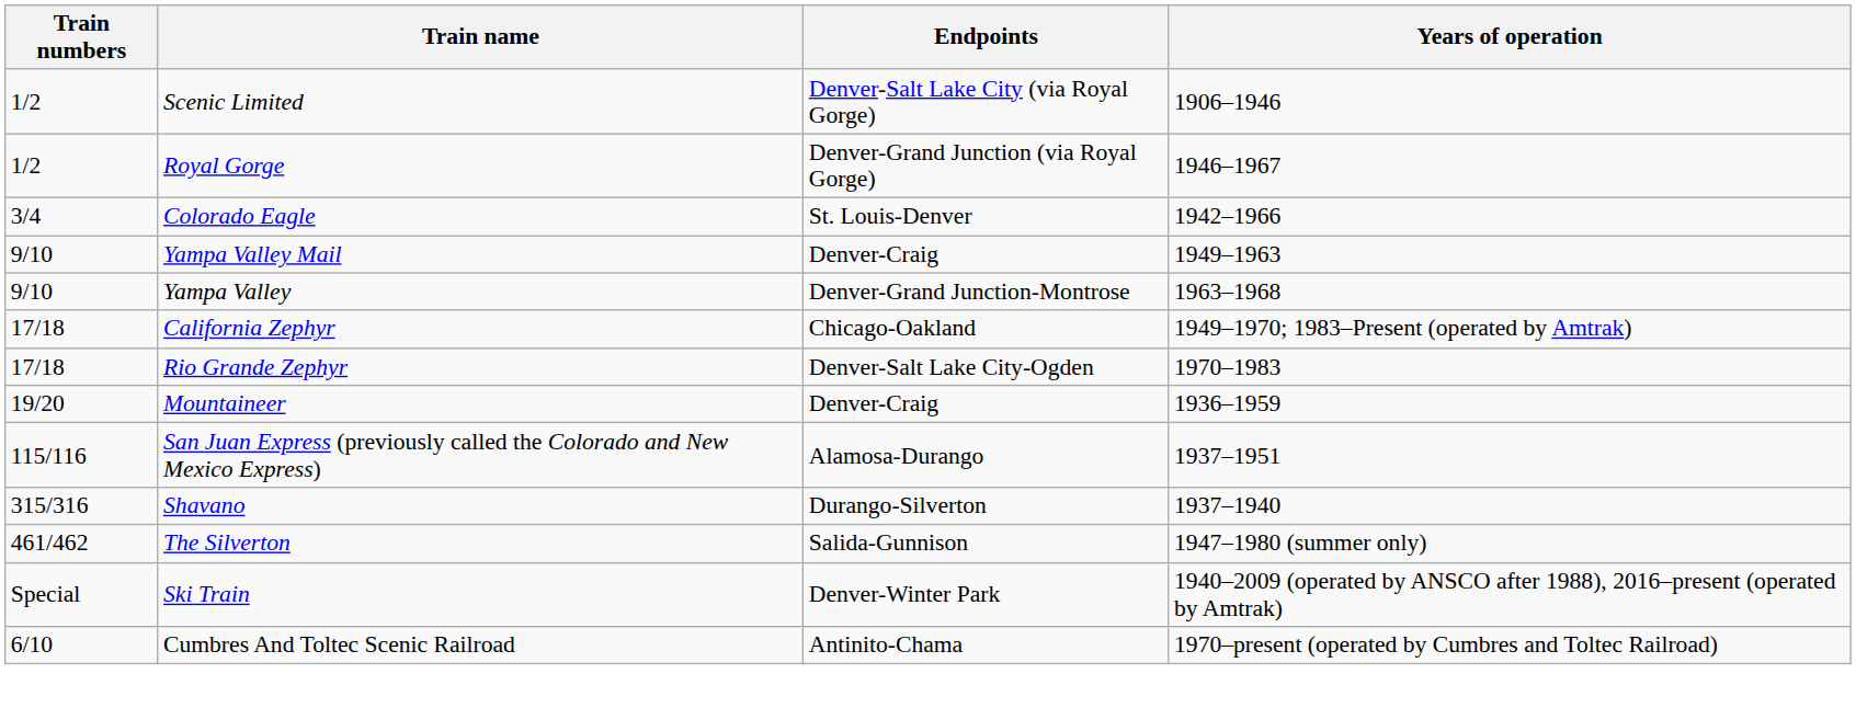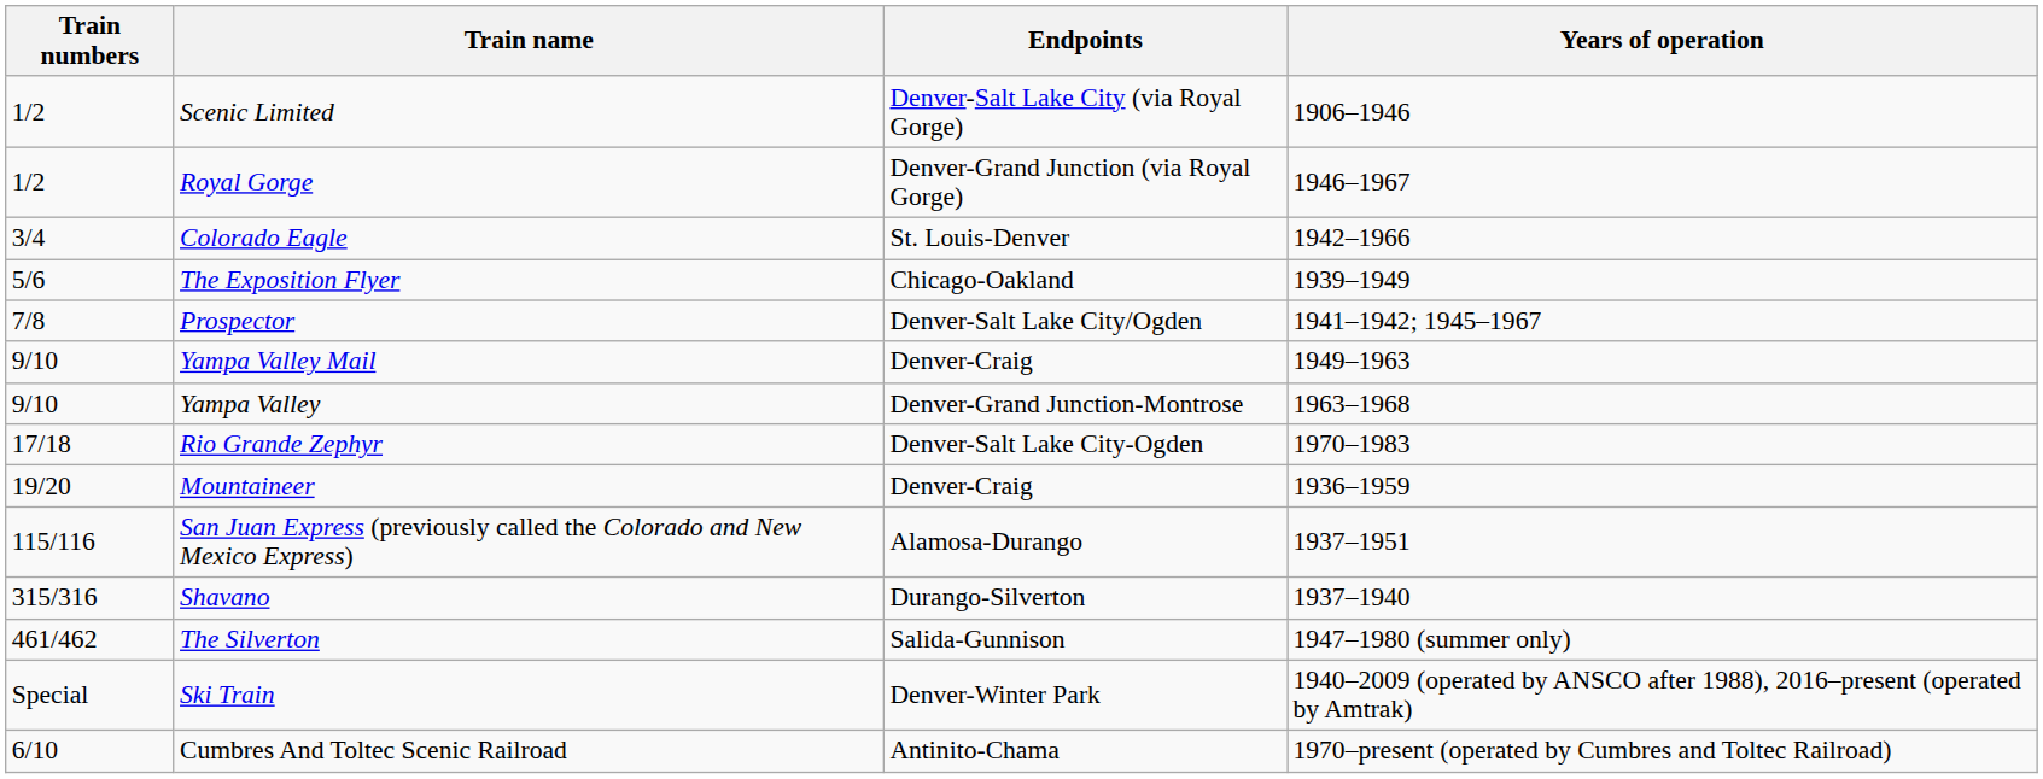+ row: 5/6 | The Exposition Flyer | Chicago-Oakland | 1939–1949
+ row: 7/8 | Prospector | Denver-Salt Lake City/Ogden | 1941–1942; 1945–1967
- row: 17/18 | California Zephyr | Chicago-Oakland | 1949–1970; 1983–Present (operated by Amtrak)
